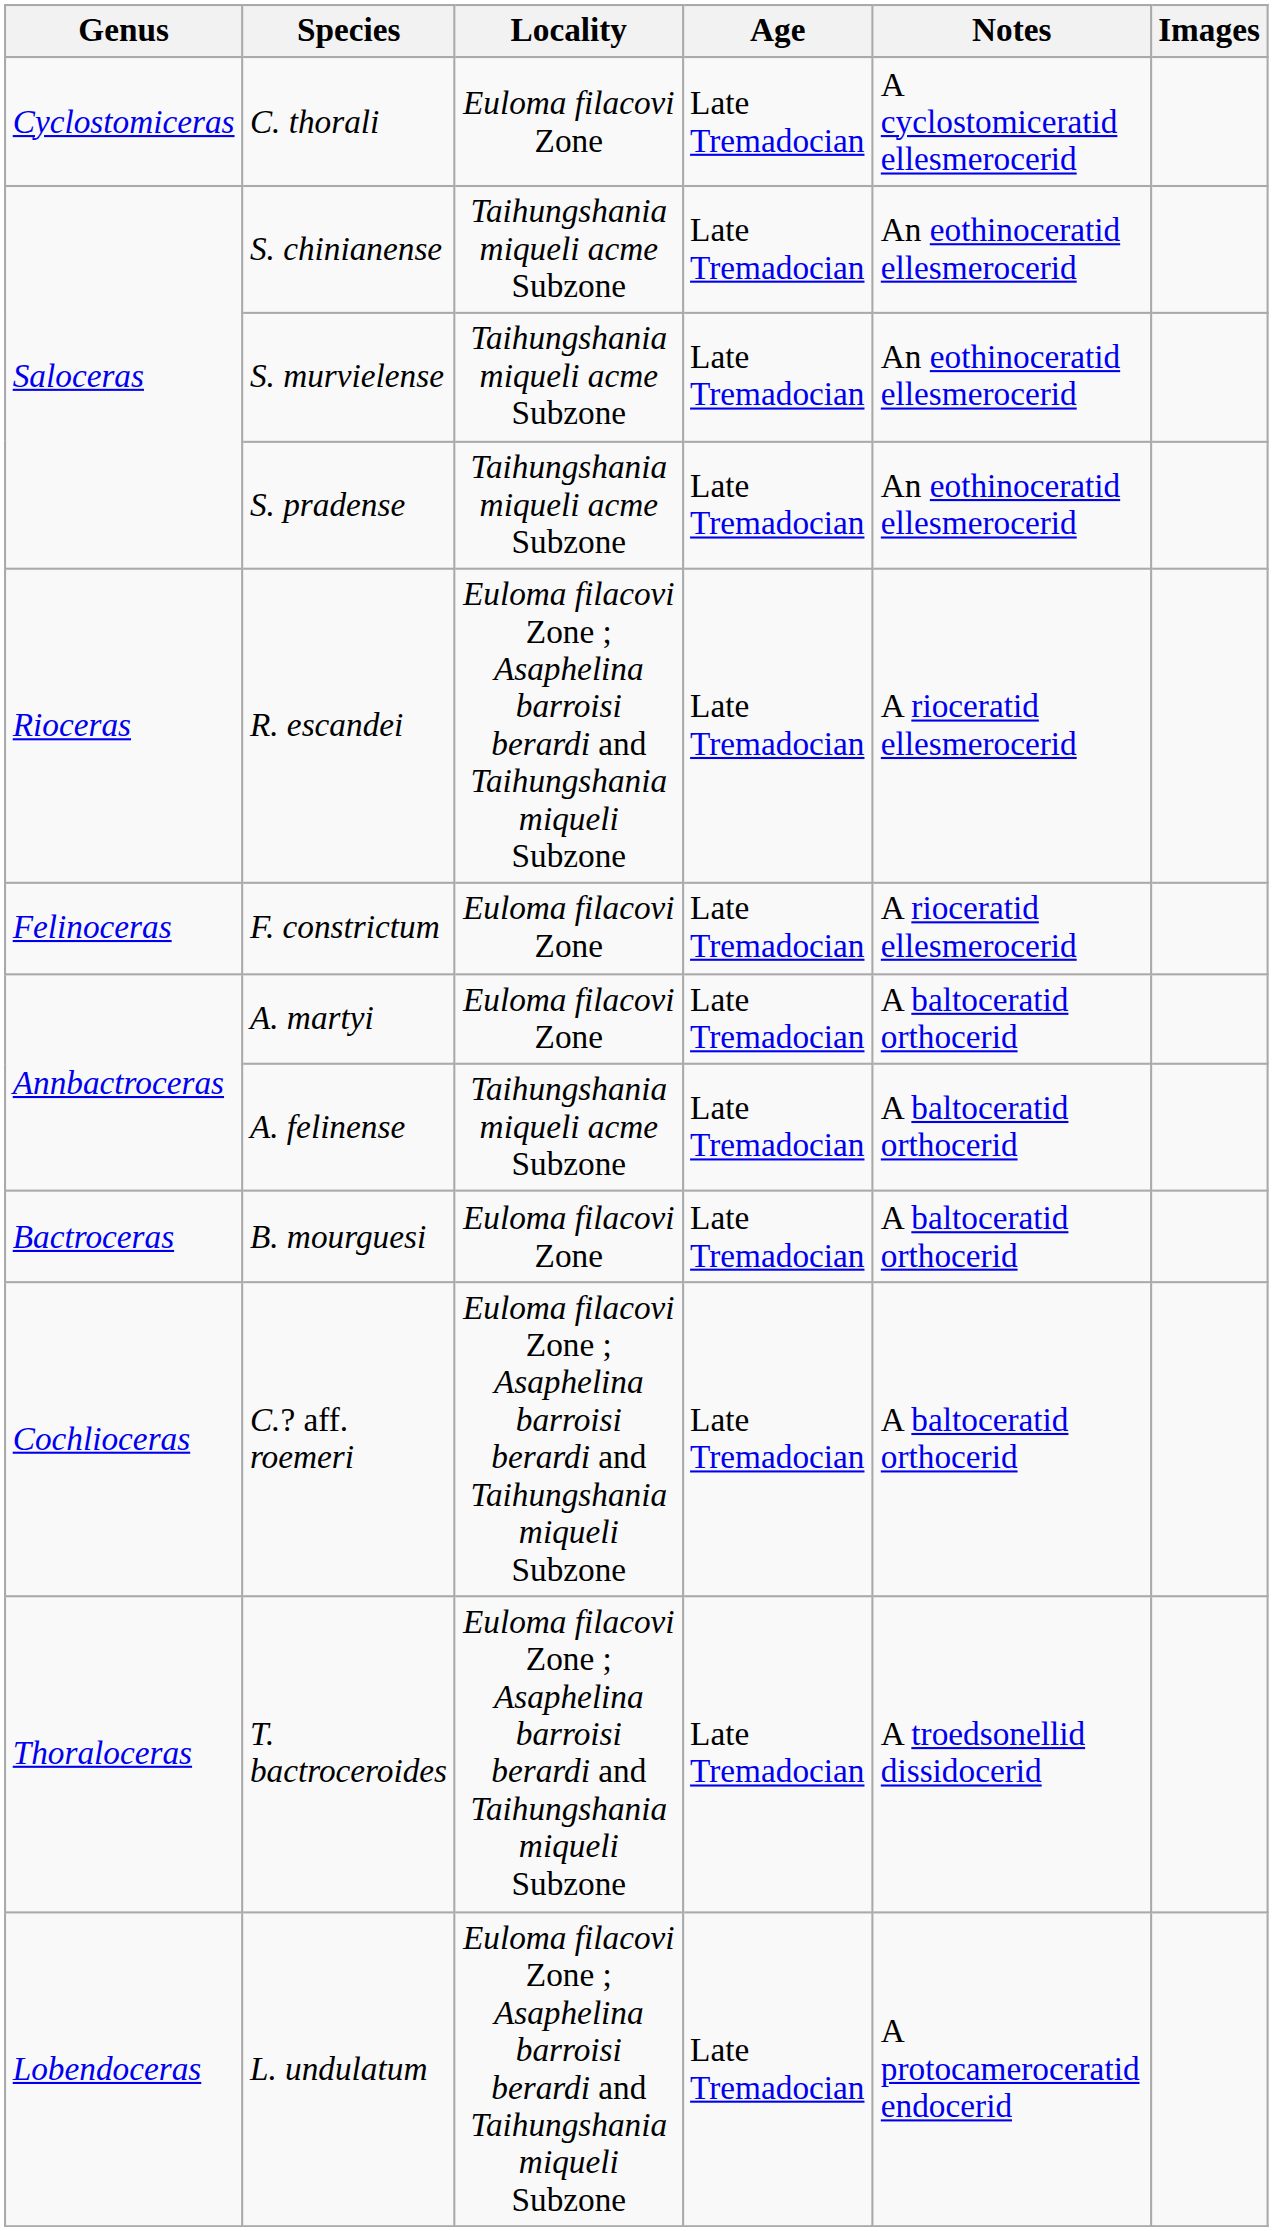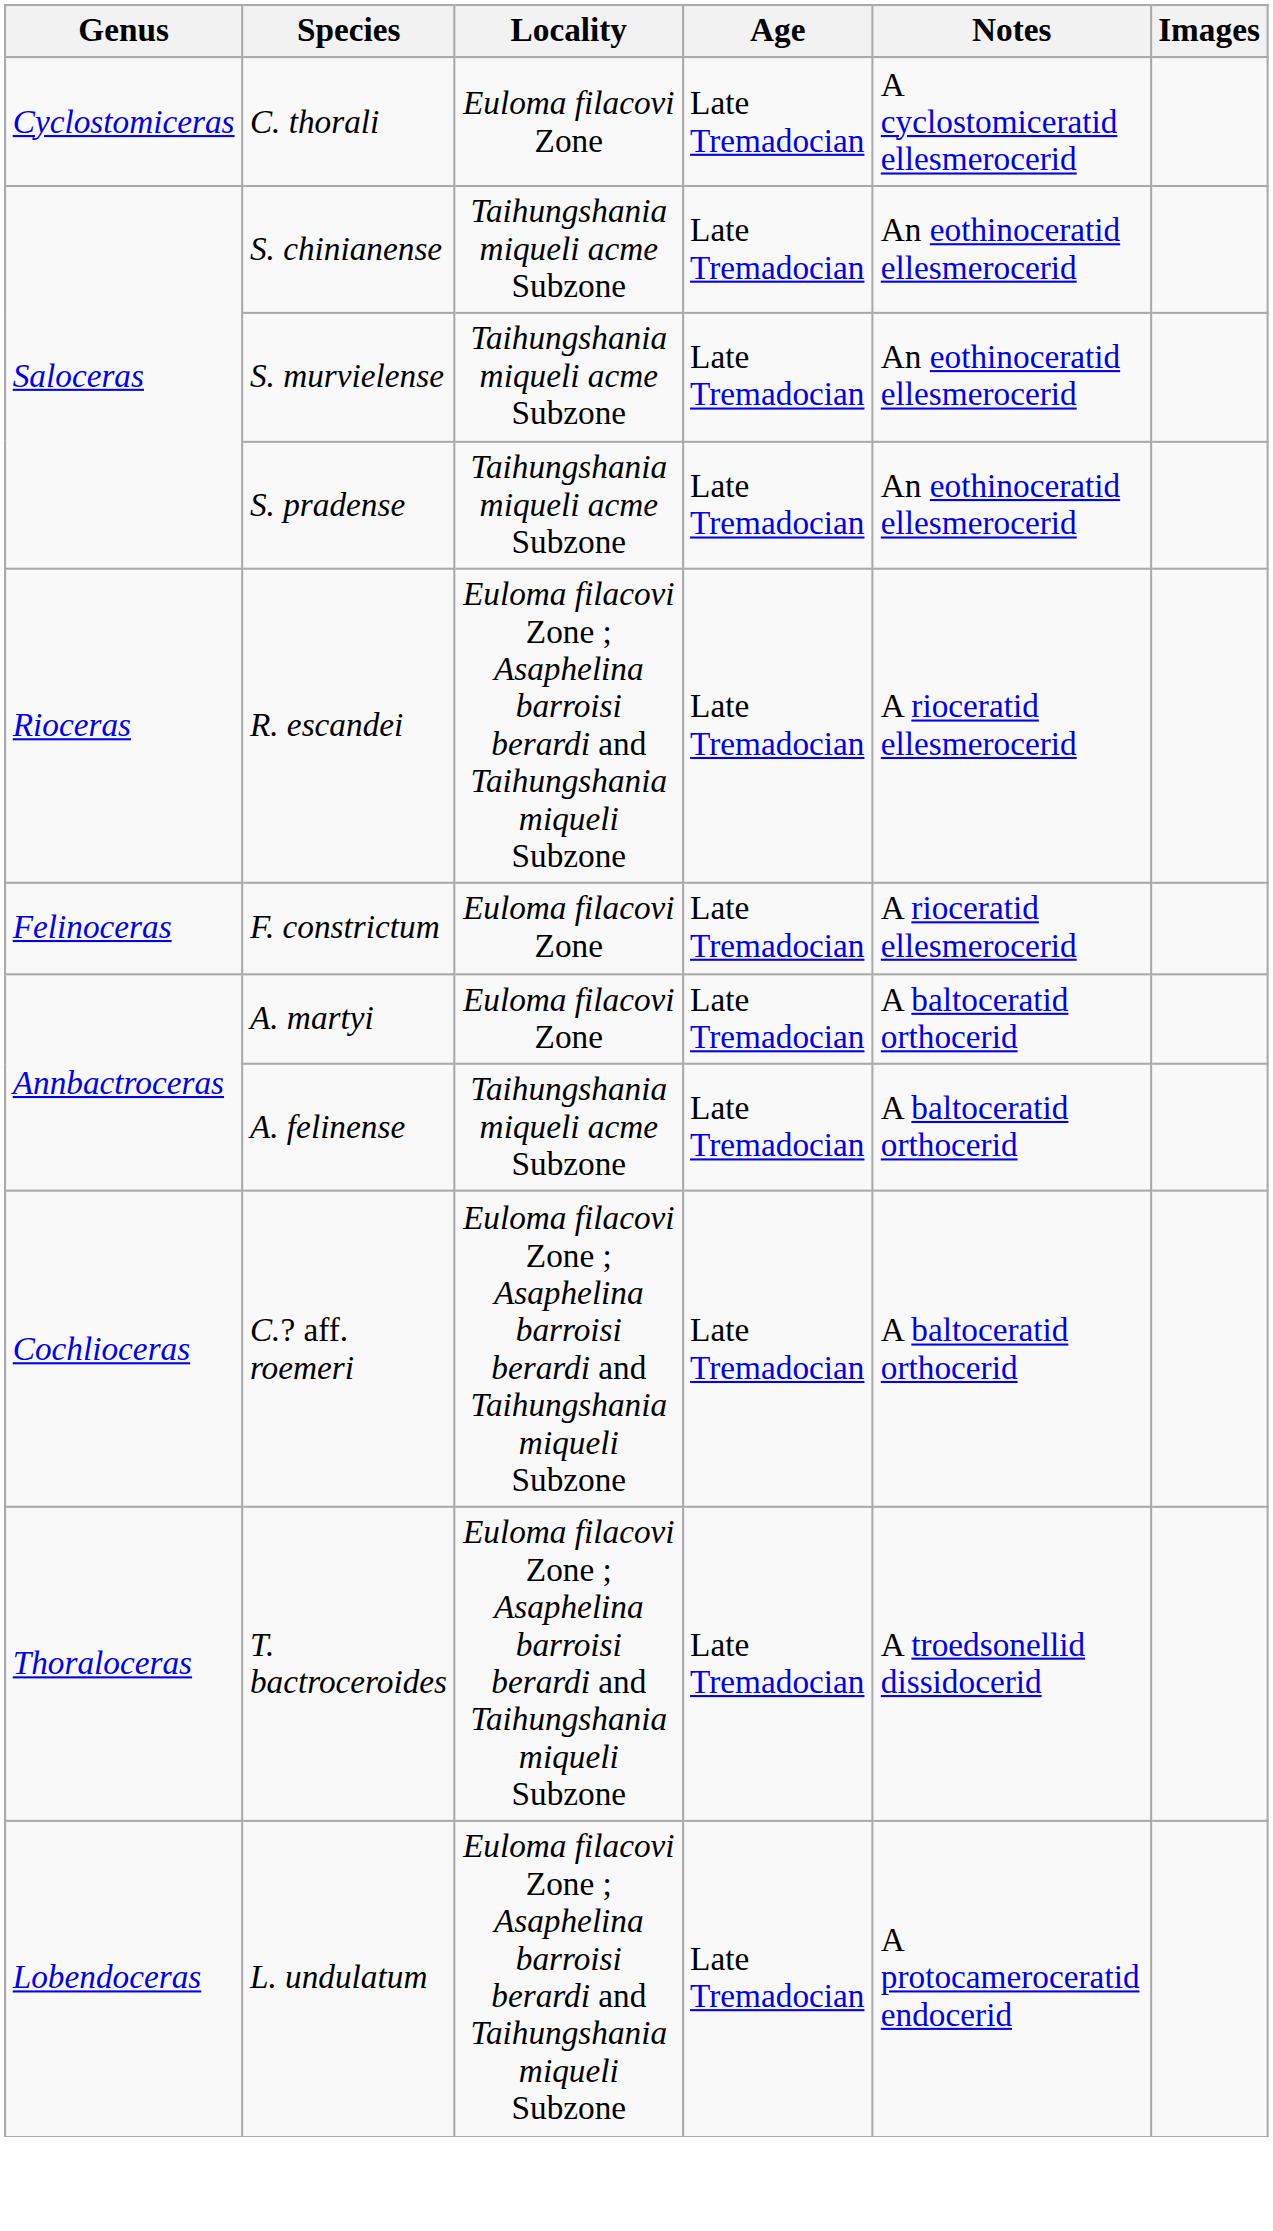- row: Bactroceras | B. mourguesi | Euloma filacovi Zone | Late Tremadocian | A baltoceratid orthocerid
